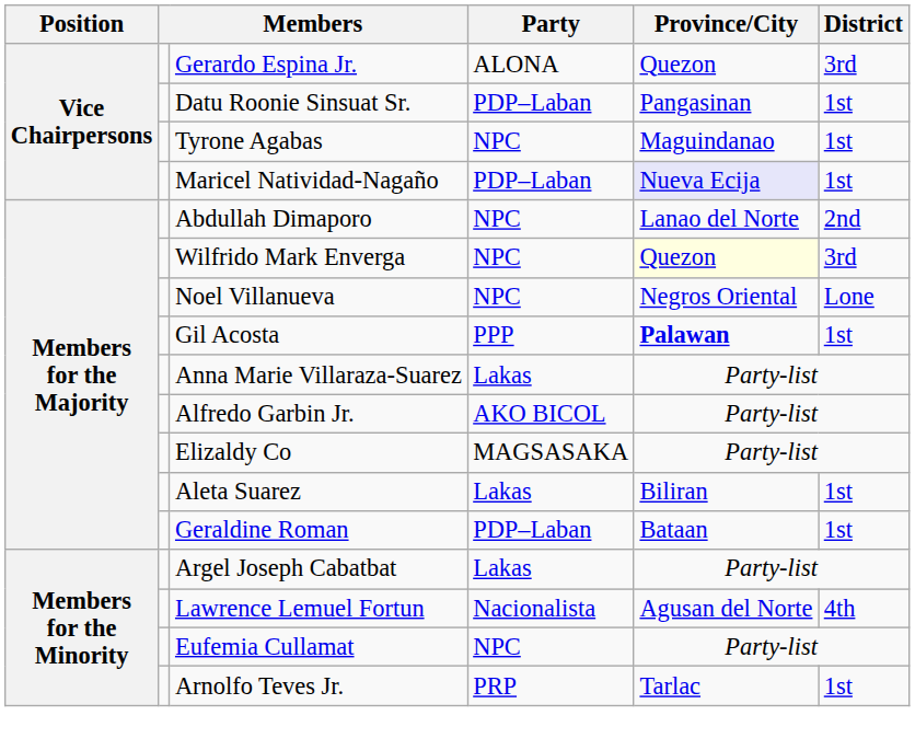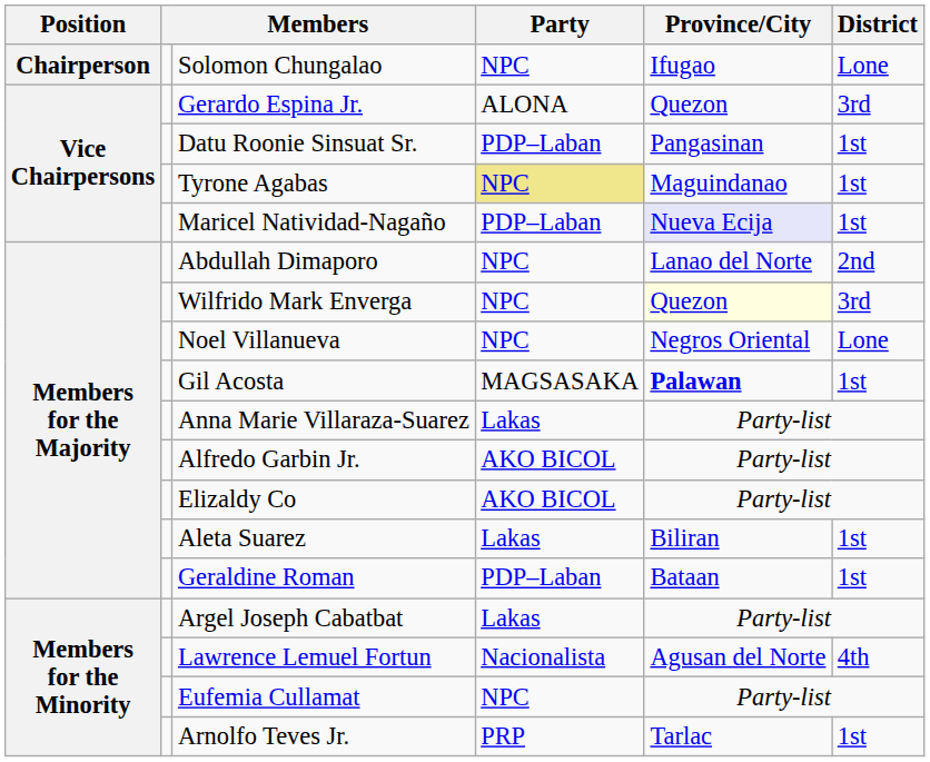+ row: Chairperson | Solomon Chungalao | NPC | Ifugao | Lone
Tyrone Agabas | Party: no background -> khaki background
Gil Acosta | Party: PPP -> MAGSASAKA
Elizaldy Co | Party: MAGSASAKA -> AKO BICOL
